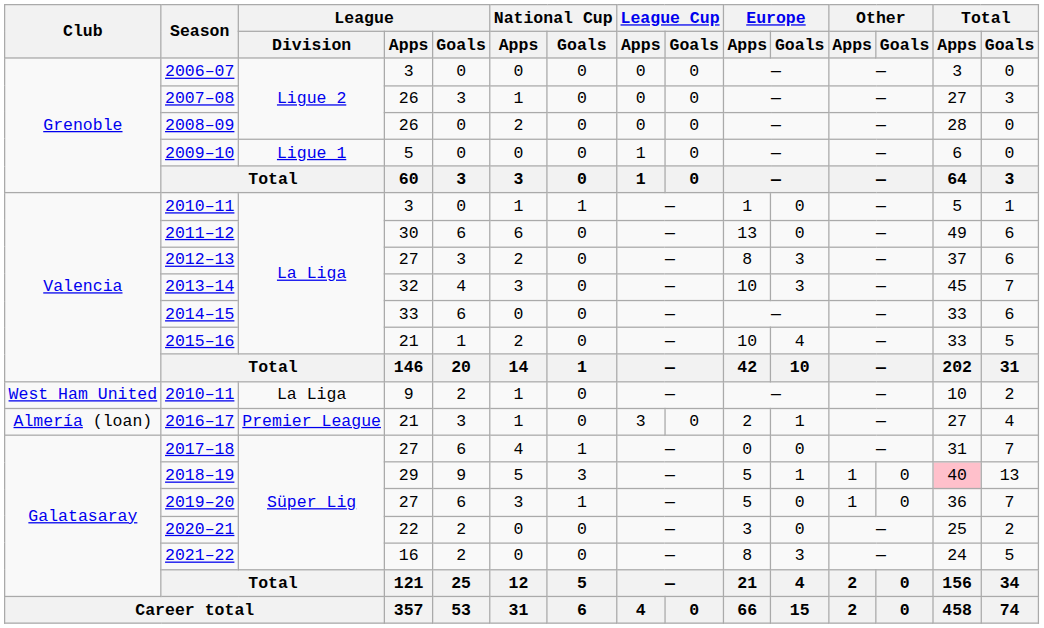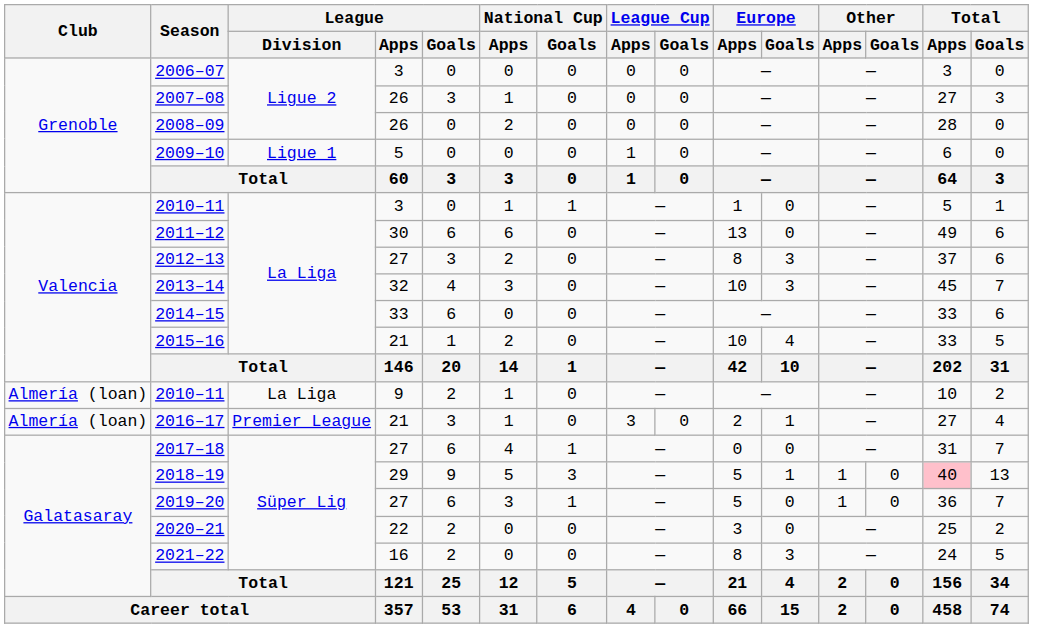2010–11 / 9 | Club: West Ham United -> Almería (loan)
